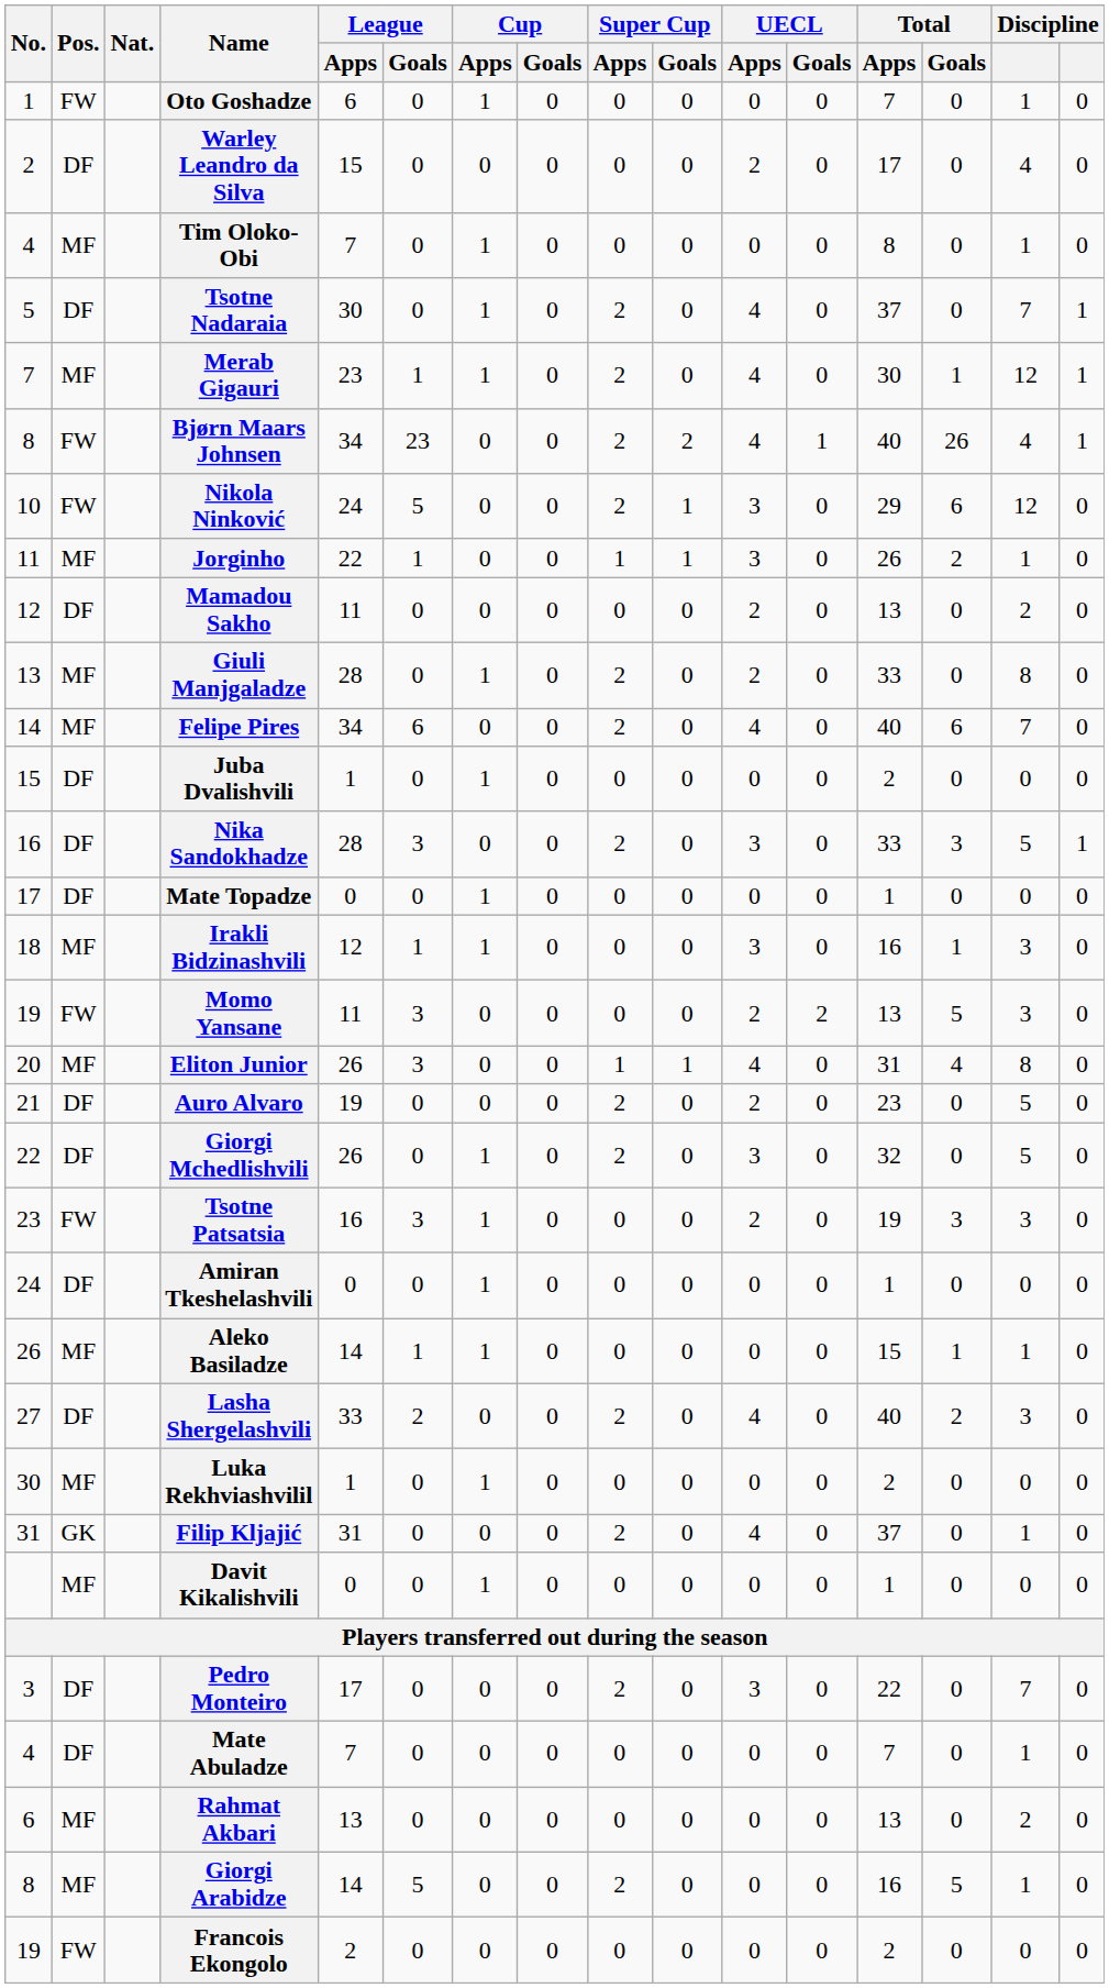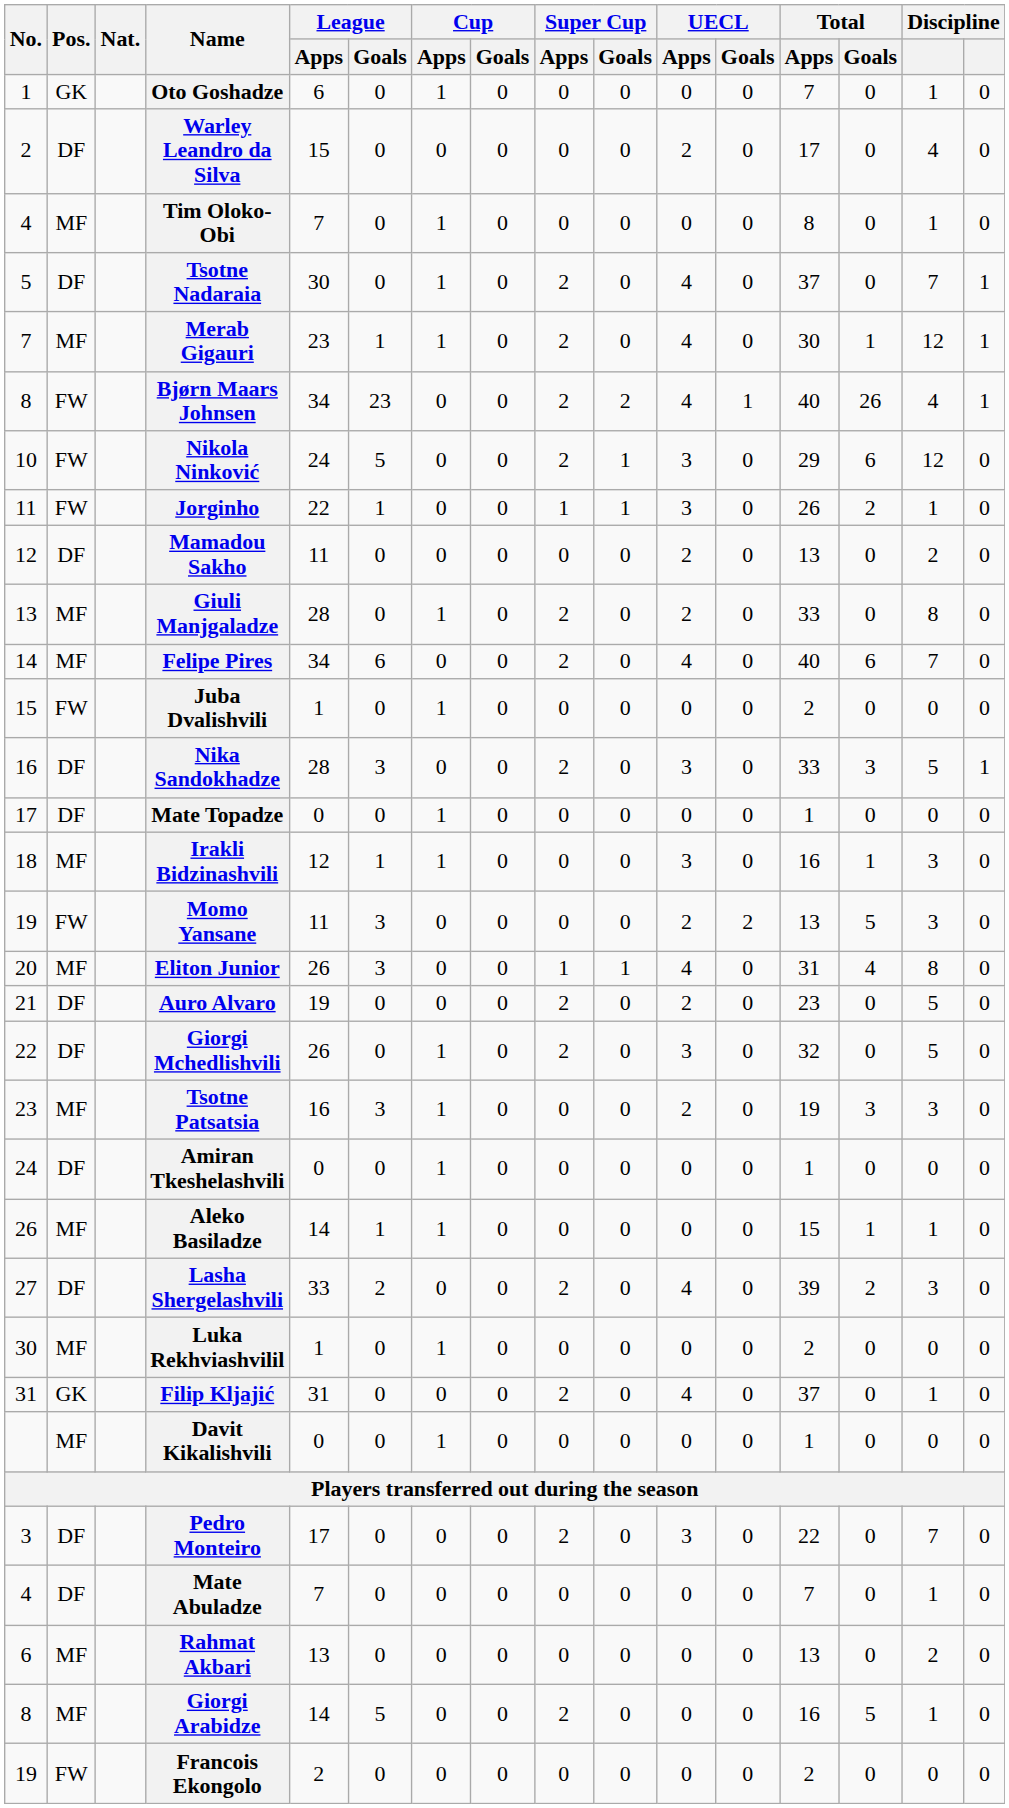Oto Goshadze | Pos.: FW -> GK
Jorginho | Pos.: MF -> FW
Juba Dvalishvili | Pos.: DF -> FW
Tsotne Patsatsia | Pos.: FW -> MF
Lasha Shergelashvili | Total / Apps: 40 -> 39
